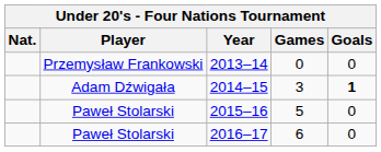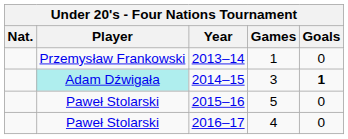2013–14 | Games: 0 -> 1
2014–15 | Player: no background -> paleturquoise background
2016–17 | Games: 6 -> 4
